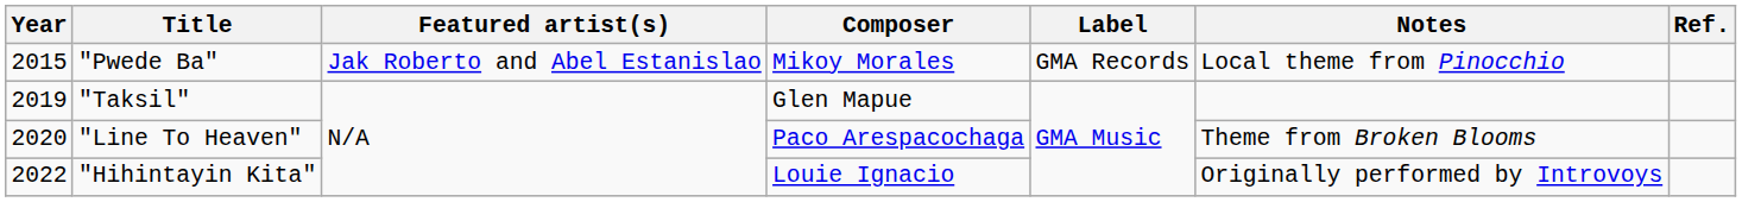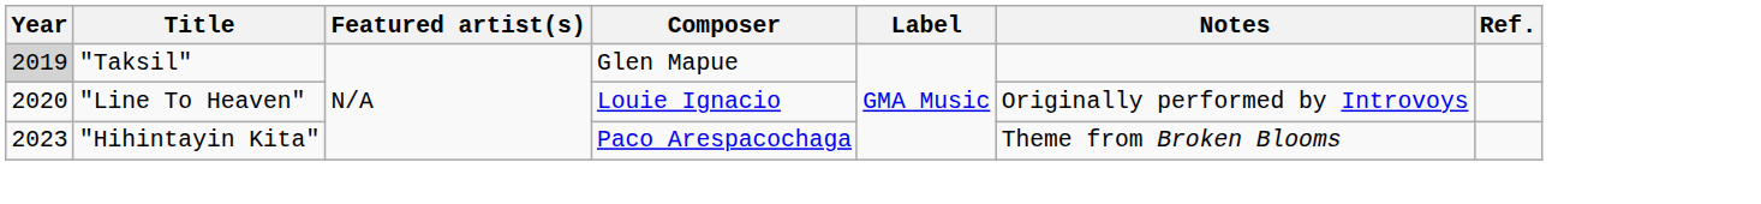- row: 2015 | "Pwede Ba" | Jak Roberto and Abel Estanislao | Mikoy Morales | GMA Records | Local theme from Pinocchio
"Taksil" | Year: no background -> lightgrey background
"Line To Heaven" | Composer: Paco Arespacochaga -> Louie Ignacio
"Line To Heaven" | Notes: Theme from Broken Blooms -> Originally performed by Introvoys
"Hihintayin Kita" | Year: 2022 -> 2023
"Hihintayin Kita" | Composer: Louie Ignacio -> Paco Arespacochaga
"Hihintayin Kita" | Notes: Originally performed by Introvoys -> Theme from Broken Blooms
